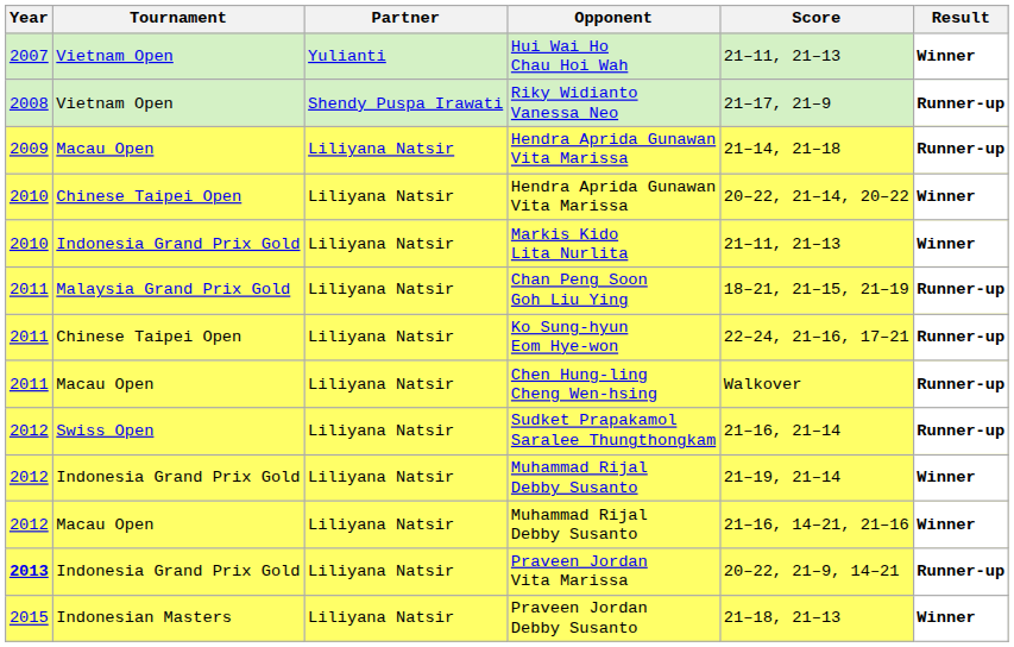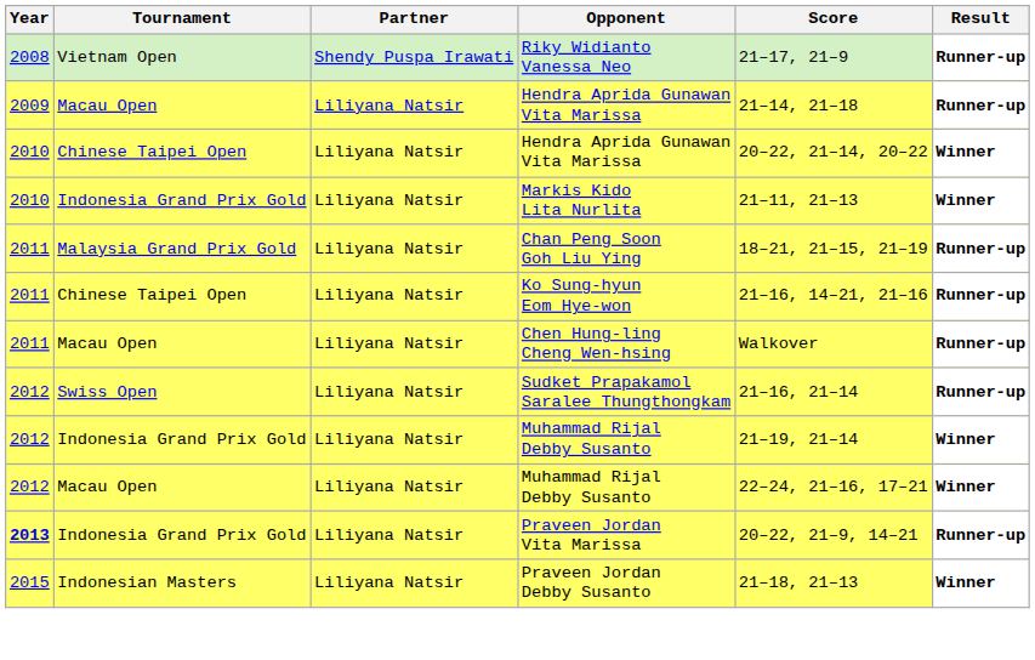- row: 2007 | Vietnam Open | Yulianti | Hui Wai Ho Chau Hoi Wah | 21–11, 21–13 | Winner
Ko Sung-hyun Eom Hye-won | Score: 22–24, 21–16, 17–21 -> 21–16, 14–21, 21–16
Macau Open / Muhammad Rijal Debby Susanto | Score: 21–16, 14–21, 21–16 -> 22–24, 21–16, 17–21
